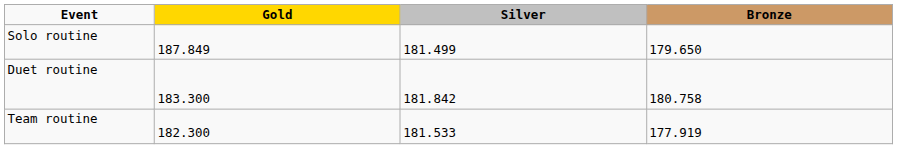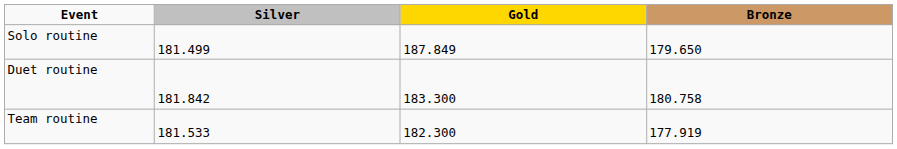columns swapped: Gold <-> Silver
